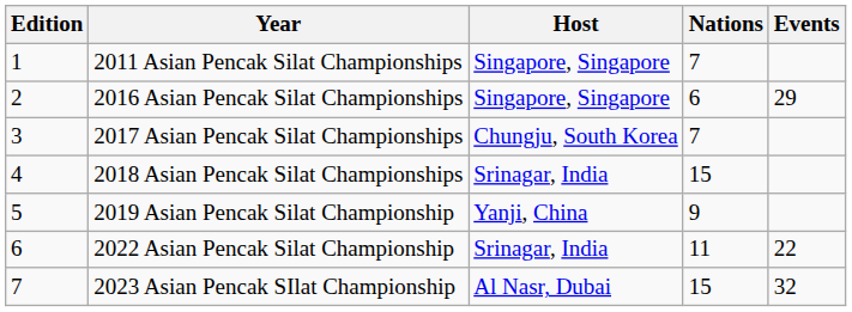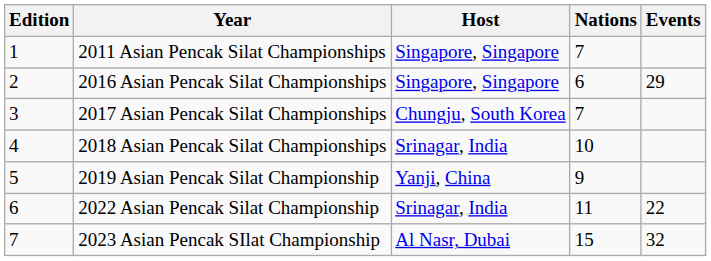2018 Asian Pencak Silat Championships | Nations: 15 -> 10
